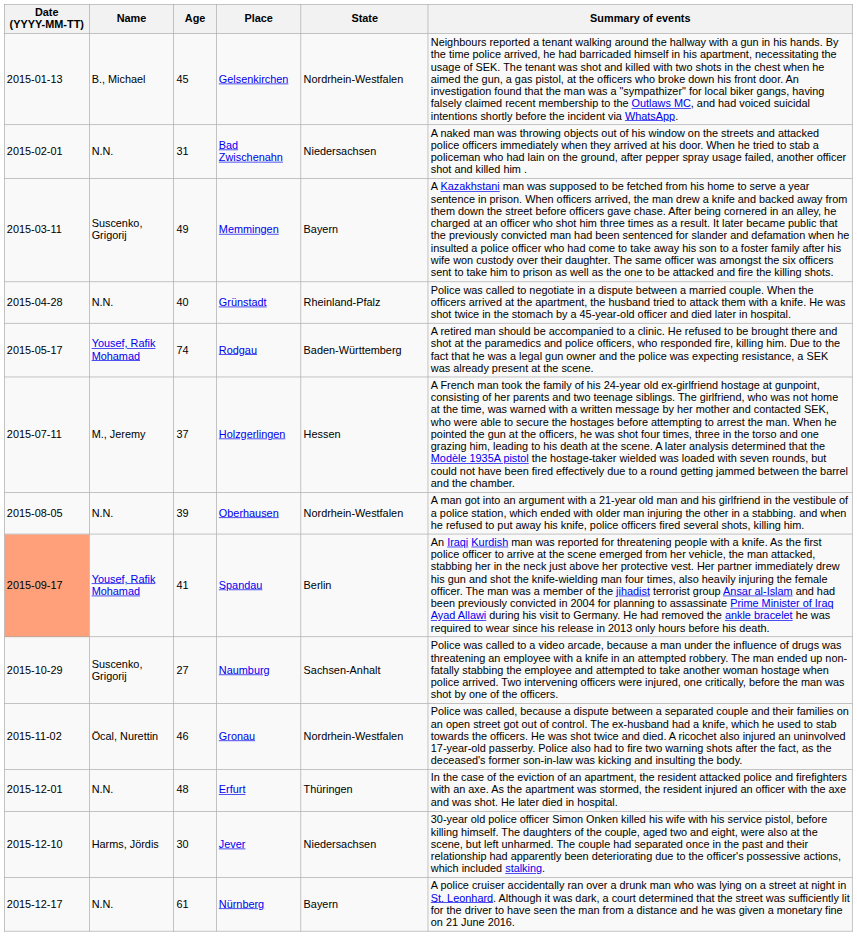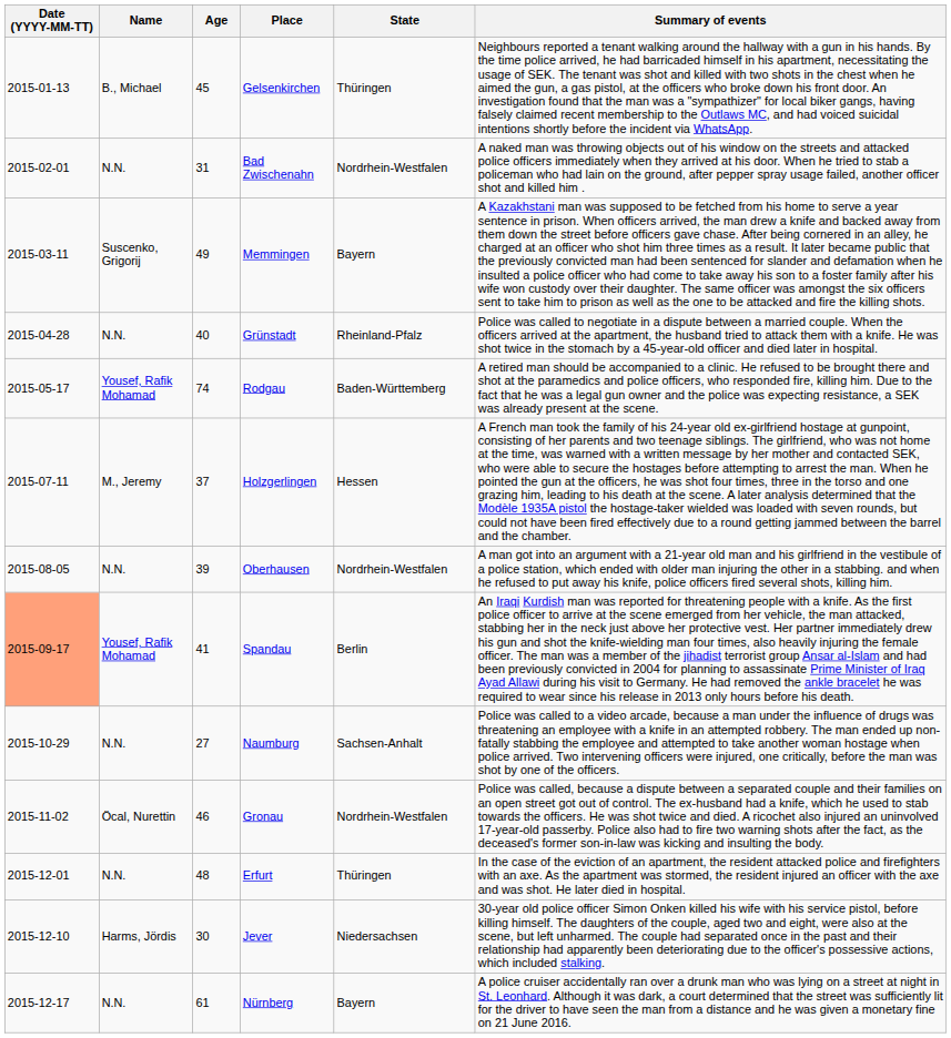Gelsenkirchen | State: Nordrhein-Westfalen -> Thüringen
Bad Zwischenahn | State: Niedersachsen -> Nordrhein-Westfalen
Naumburg | Name: Suscenko, Grigorij -> N.N.
